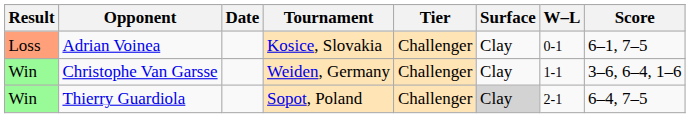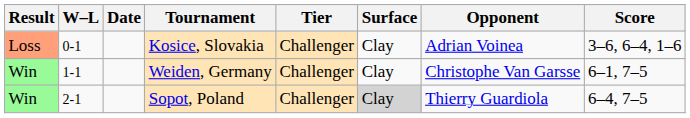columns swapped: W–L <-> Opponent
Kosice, Slovakia | Score: 6–1, 7–5 -> 3–6, 6–4, 1–6
Weiden, Germany | Score: 3–6, 6–4, 1–6 -> 6–1, 7–5
